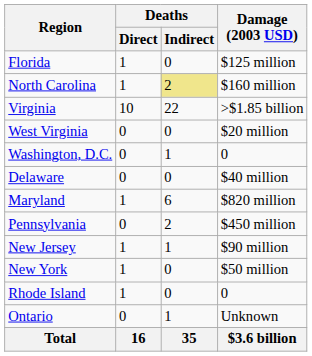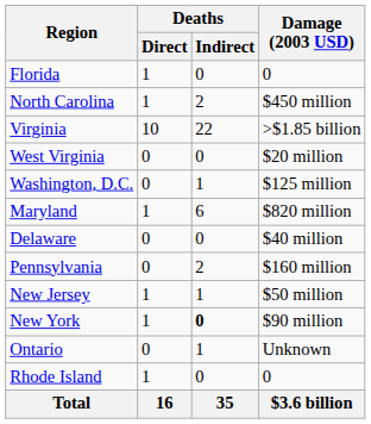Florida | Damage (2003 USD): $125 million -> 0
North Carolina | Deaths / Indirect: khaki background -> no background
North Carolina | Damage (2003 USD): $160 million -> $450 million
Washington, D.C. | Damage (2003 USD): 0 -> $125 million
rows swapped: Maryland <-> Delaware
Pennsylvania | Damage (2003 USD): $450 million -> $160 million
New Jersey | Damage (2003 USD): $90 million -> $50 million
New York | Deaths / Indirect: normal -> bold
New York | Damage (2003 USD): $50 million -> $90 million
rows swapped: Rhode Island <-> Ontario
